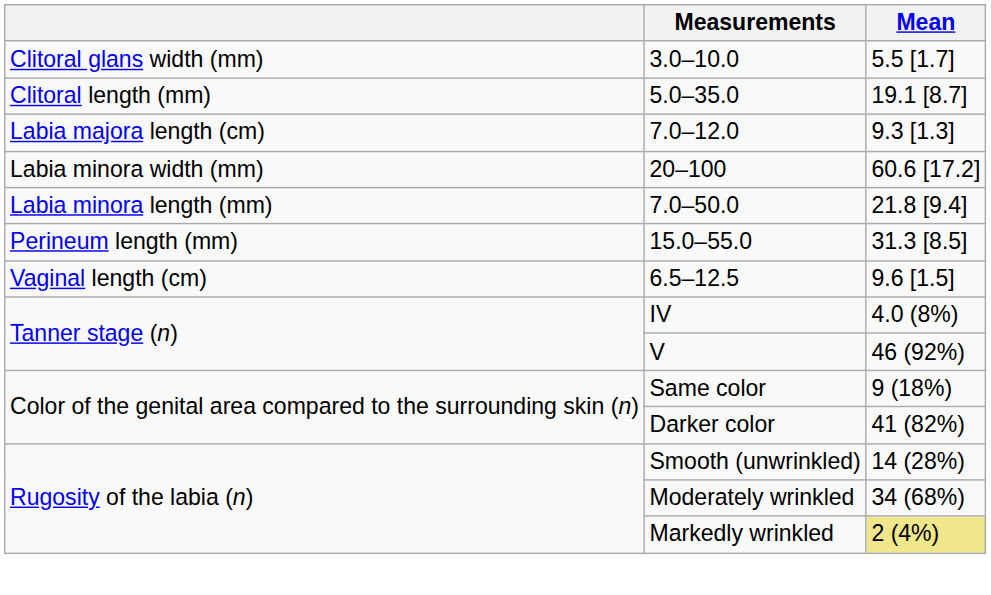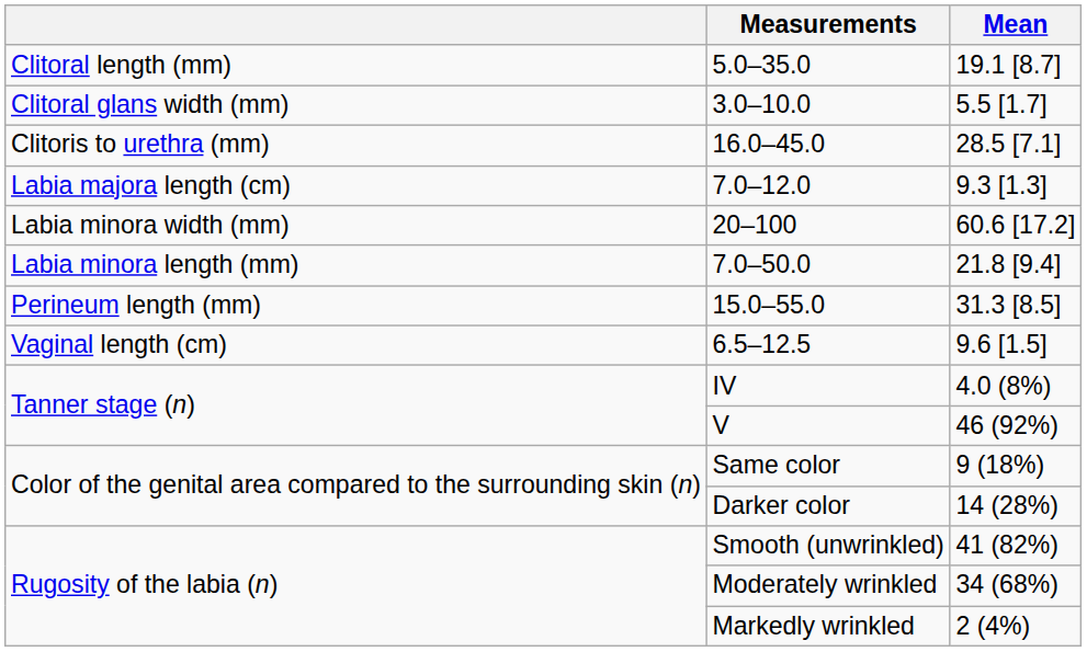rows swapped: 5.0–35.0 <-> 3.0–10.0
+ row: Clitoris to urethra (mm) | 16.0–45.0 | 28.5 [7.1]
Darker color | Mean: 41 (82%) -> 14 (28%)
Smooth (unwrinkled) | Mean: 14 (28%) -> 41 (82%)
Markedly wrinkled | Mean: khaki background -> no background
